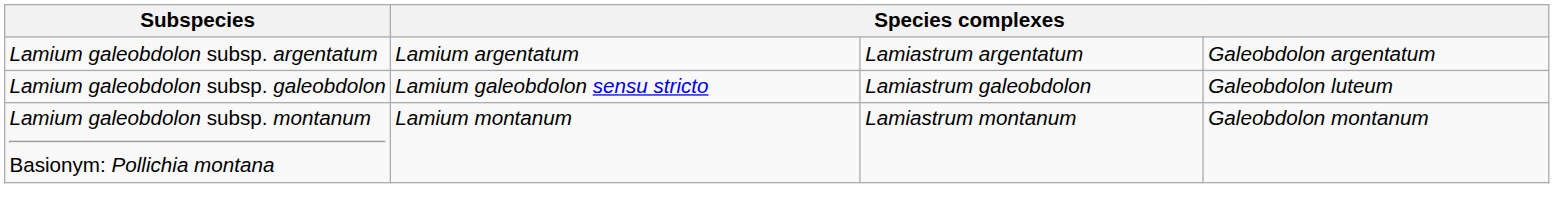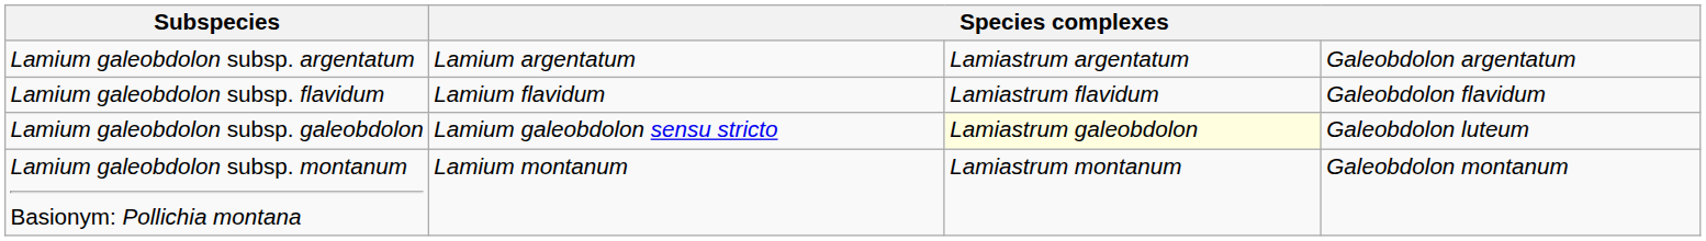+ row: Lamium galeobdolon subsp. flavidum | Lamium flavidum | Lamiastrum flavidum | Galeobdolon flavidum
Lamium galeobdolon subsp. galeobdolon | column 3: no background -> lightyellow background
